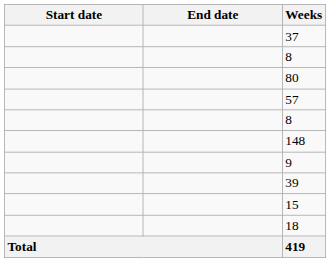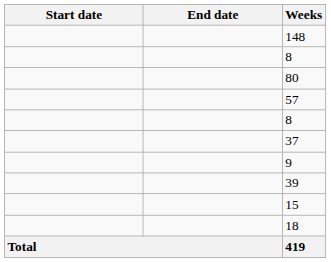rows swapped: 148 <-> 37
